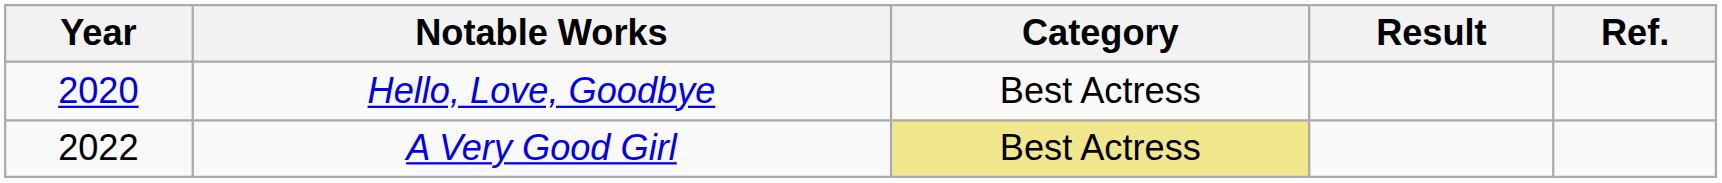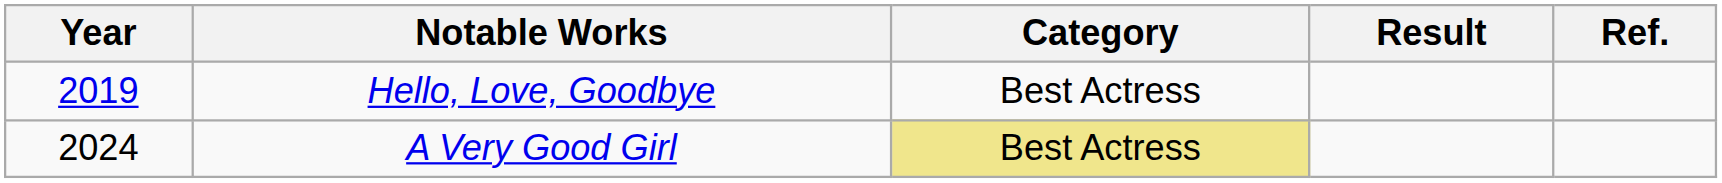Hello, Love, Goodbye | Year: 2020 -> 2019
A Very Good Girl | Year: 2022 -> 2024
